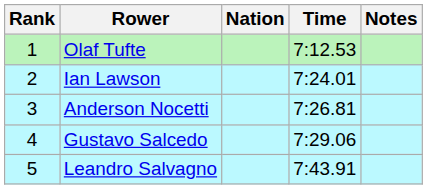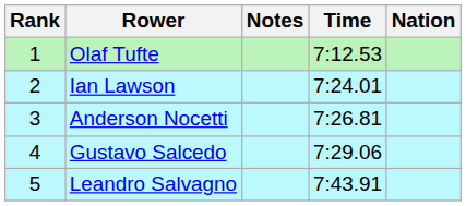columns swapped: Nation <-> Notes
